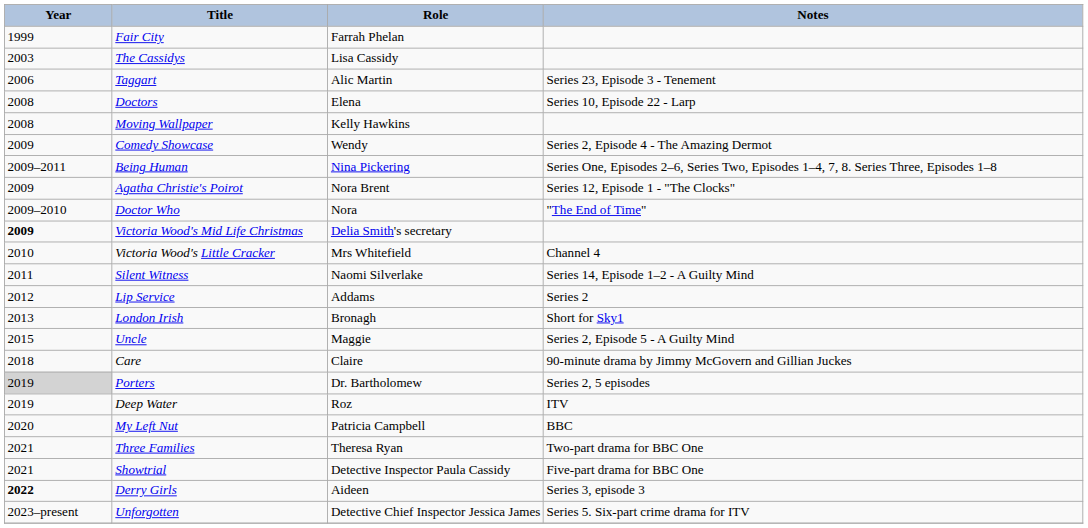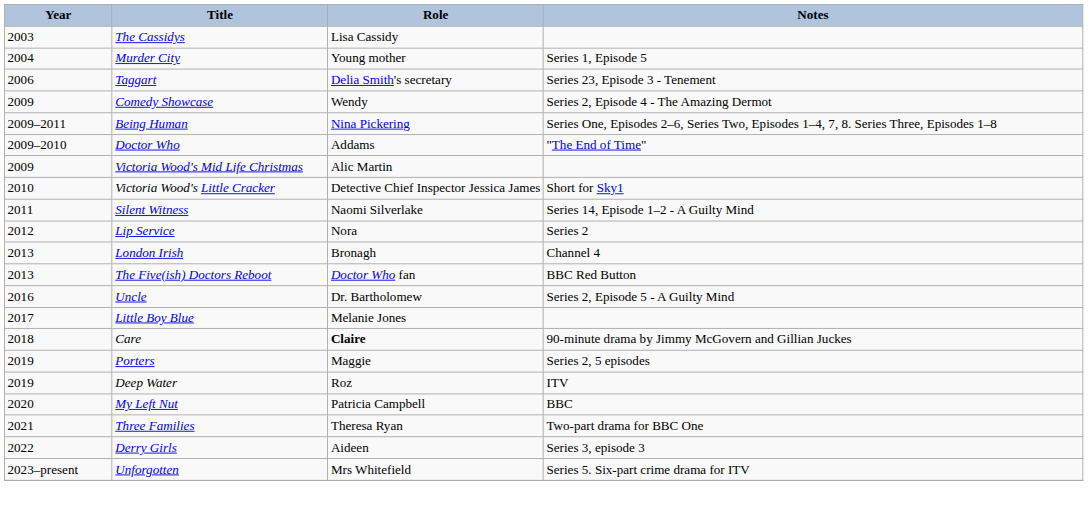- row: 1999 | Fair City | Farrah Phelan
+ row: 2004 | Murder City | Young mother | Series 1, Episode 5
Taggart | Role: Alic Martin -> Delia Smith's secretary
- row: 2008 | Doctors | Elena | Series 10, Episode 22 - Larp
- row: 2008 | Moving Wallpaper | Kelly Hawkins
- row: 2009 | Agatha Christie's Poirot | Nora Brent | Series 12, Episode 1 - "The Clocks"
Doctor Who | Role: Nora -> Addams
Victoria Wood's Mid Life Christmas | Year: bold -> normal
Victoria Wood's Mid Life Christmas | Role: Delia Smith's secretary -> Alic Martin
Victoria Wood's Little Cracker | Role: Mrs Whitefield -> Detective Chief Inspector Jessica James
Victoria Wood's Little Cracker | Notes: Channel 4 -> Short for Sky1
Lip Service | Role: Addams -> Nora
London Irish | Notes: Short for Sky1 -> Channel 4
+ row: 2013 | The Five(ish) Doctors Reboot | Doctor Who fan | BBC Red Button
Uncle | Year: 2015 -> 2016
Uncle | Role: Maggie -> Dr. Bartholomew
+ row: 2017 | Little Boy Blue | Melanie Jones
Care | Role: normal -> bold
Porters | Year: lightgrey background -> no background
Porters | Role: Dr. Bartholomew -> Maggie
- row: 2021 | Showtrial | Detective Inspector Paula Cassidy | Five-part drama for BBC One
Derry Girls | Year: bold -> normal
Unforgotten | Role: Detective Chief Inspector Jessica James -> Mrs Whitefield
